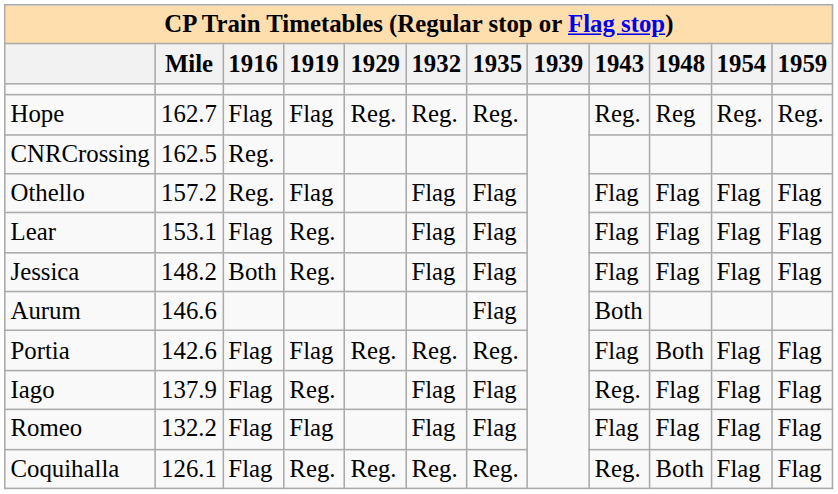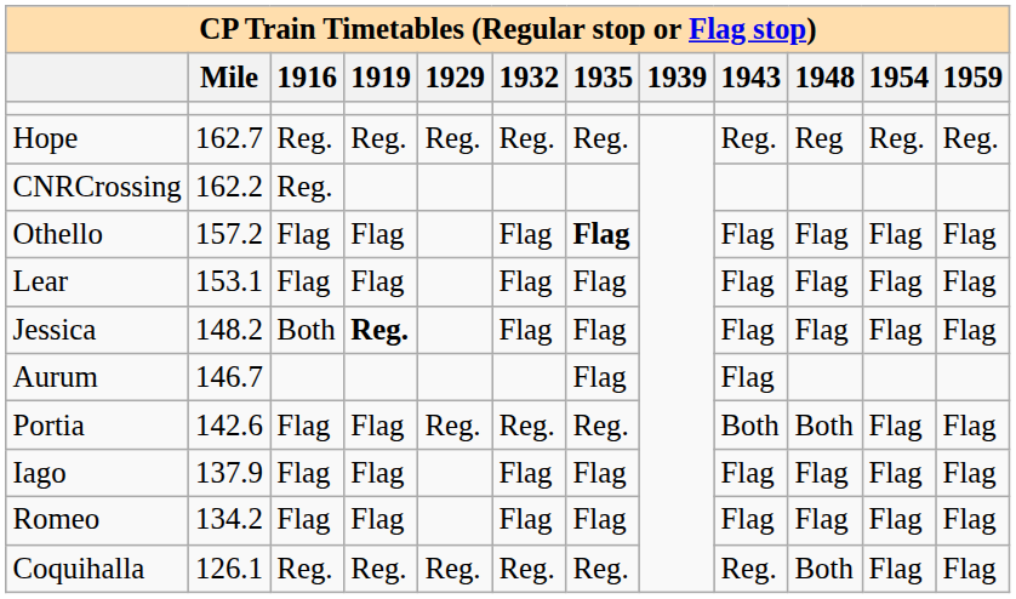Hope | 1916: Flag -> Reg.
Hope | 1919: Flag -> Reg.
CNRCrossing | Mile: 162.5 -> 162.2
Othello | 1916: Reg. -> Flag
Othello | 1935: normal -> bold
Lear | 1919: Reg. -> Flag
Jessica | 1919: normal -> bold
Aurum | Mile: 146.6 -> 146.7
Aurum | 1943: Both -> Flag
Portia | 1943: Flag -> Both
Iago | 1919: Reg. -> Flag
Iago | 1943: Reg. -> Flag
Romeo | Mile: 132.2 -> 134.2
Coquihalla | 1916: Flag -> Reg.
